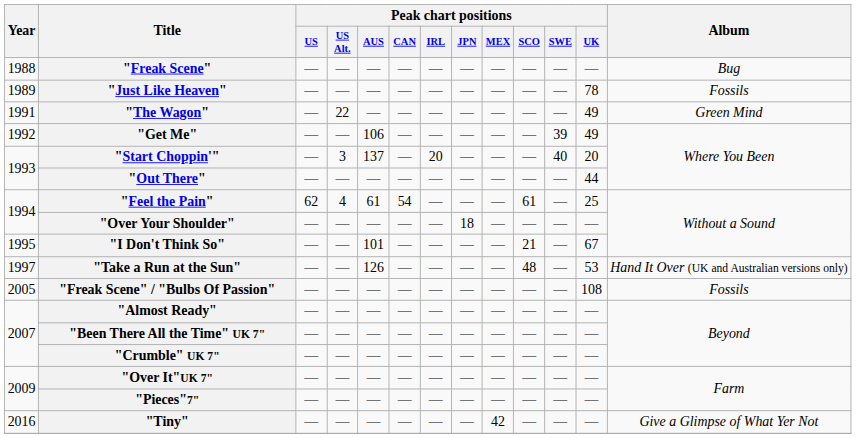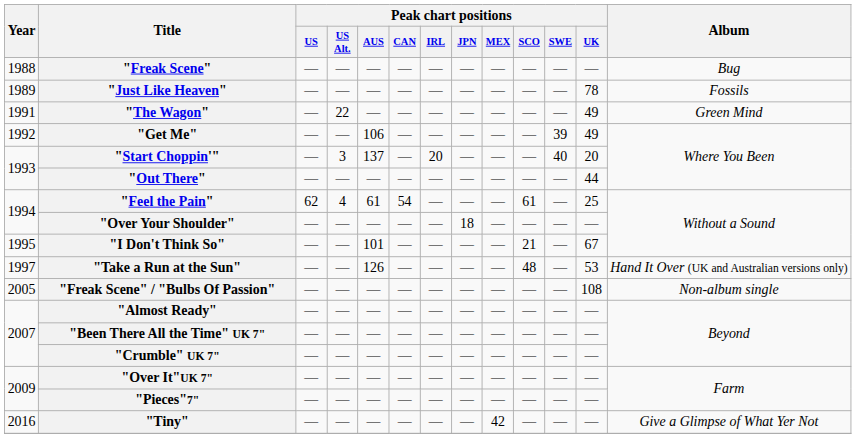"Freak Scene" / "Bulbs Of Passion" | Album: Fossils -> Non-album single
